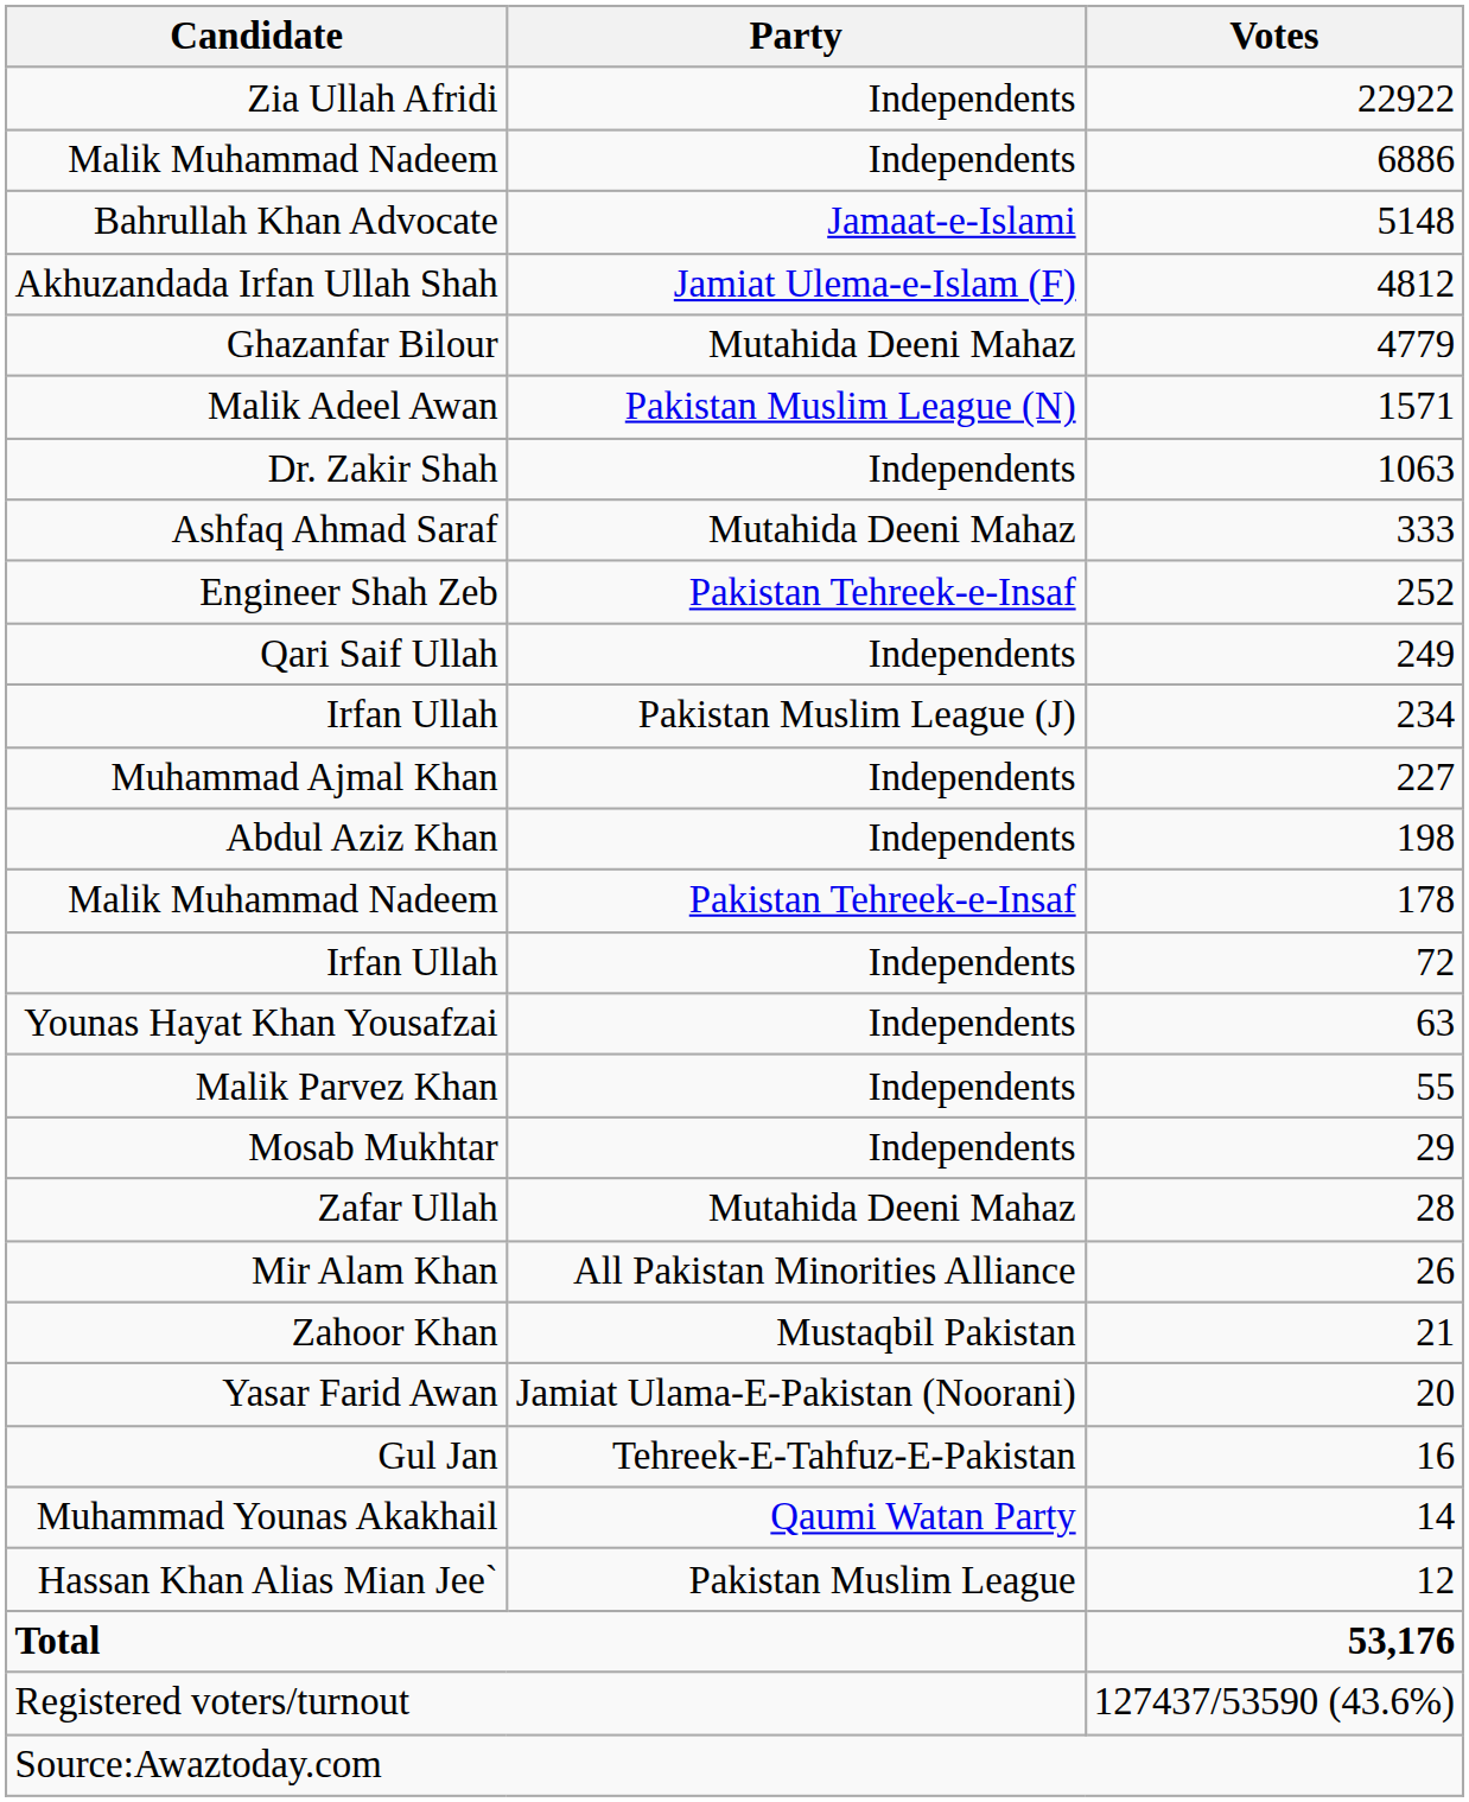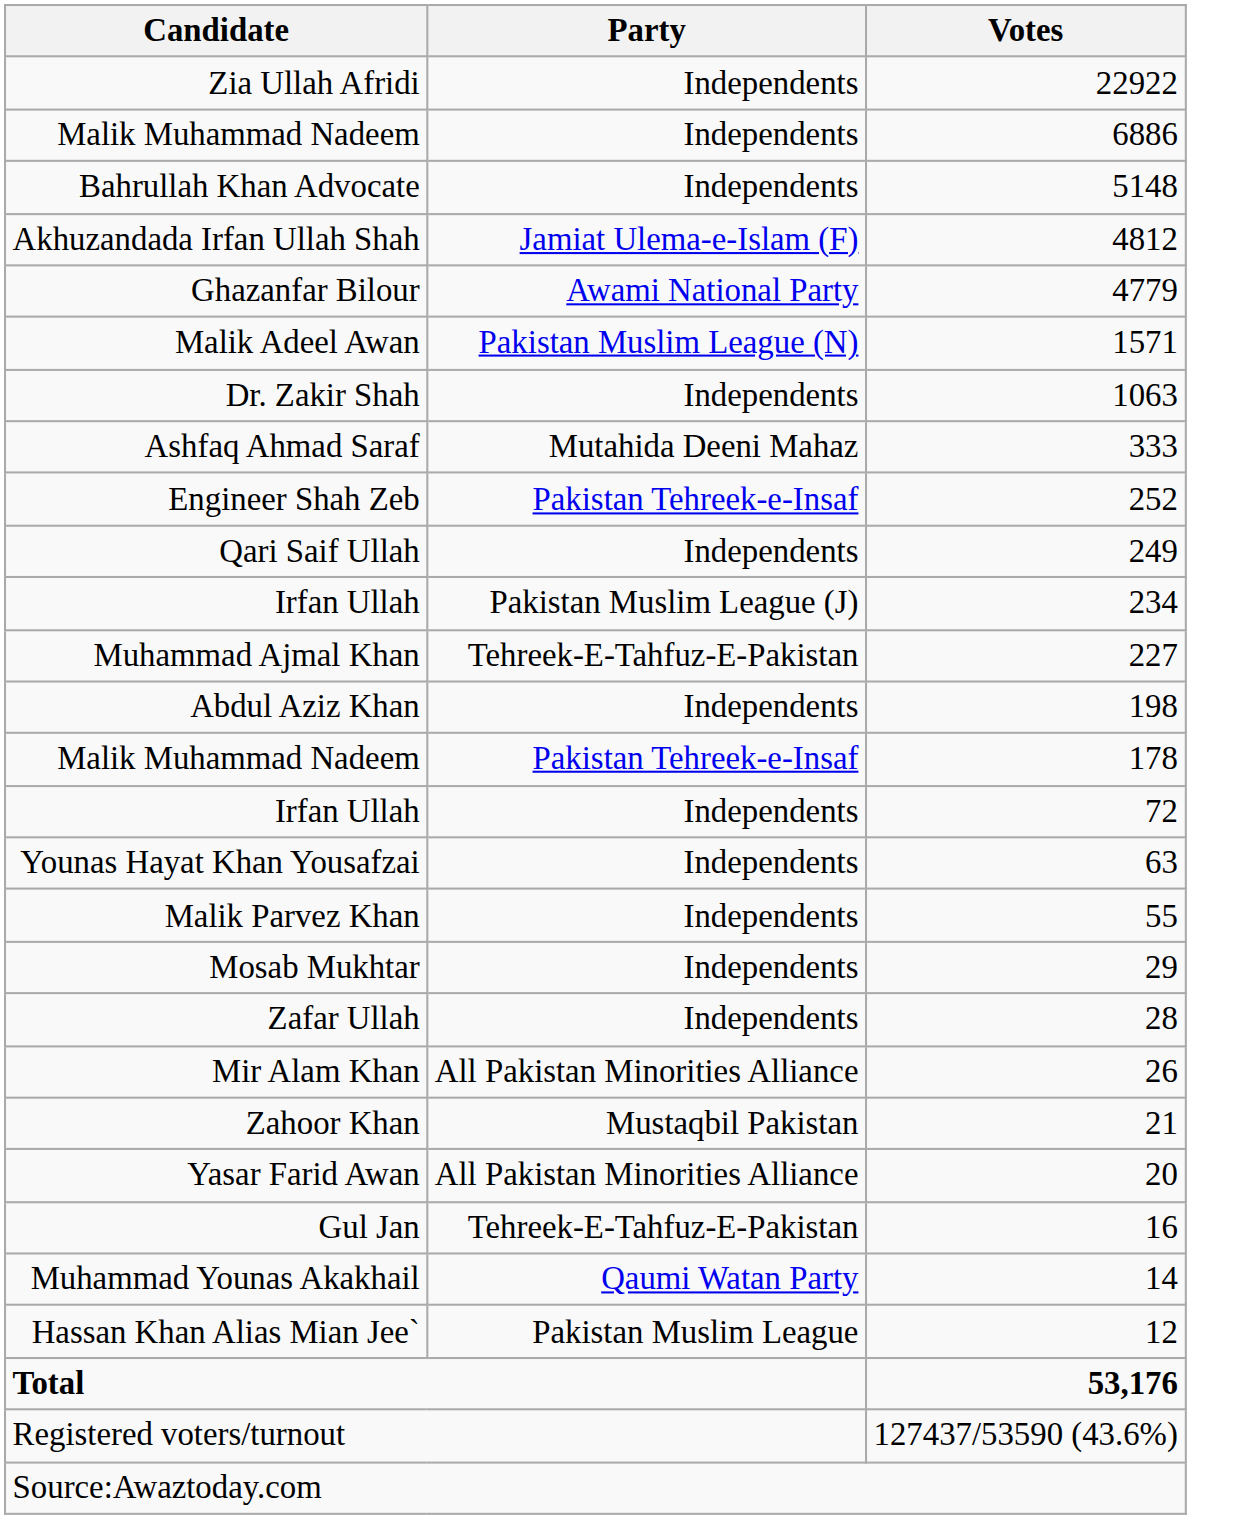Bahrullah Khan Advocate | Party: Jamaat-e-Islami -> Independents
Ghazanfar Bilour | Party: Mutahida Deeni Mahaz -> Awami National Party
Muhammad Ajmal Khan | Party: Independents -> Tehreek-E-Tahfuz-E-Pakistan
Zafar Ullah | Party: Mutahida Deeni Mahaz -> Independents
Yasar Farid Awan | Party: Jamiat Ulama-E-Pakistan (Noorani) -> All Pakistan Minorities Alliance
